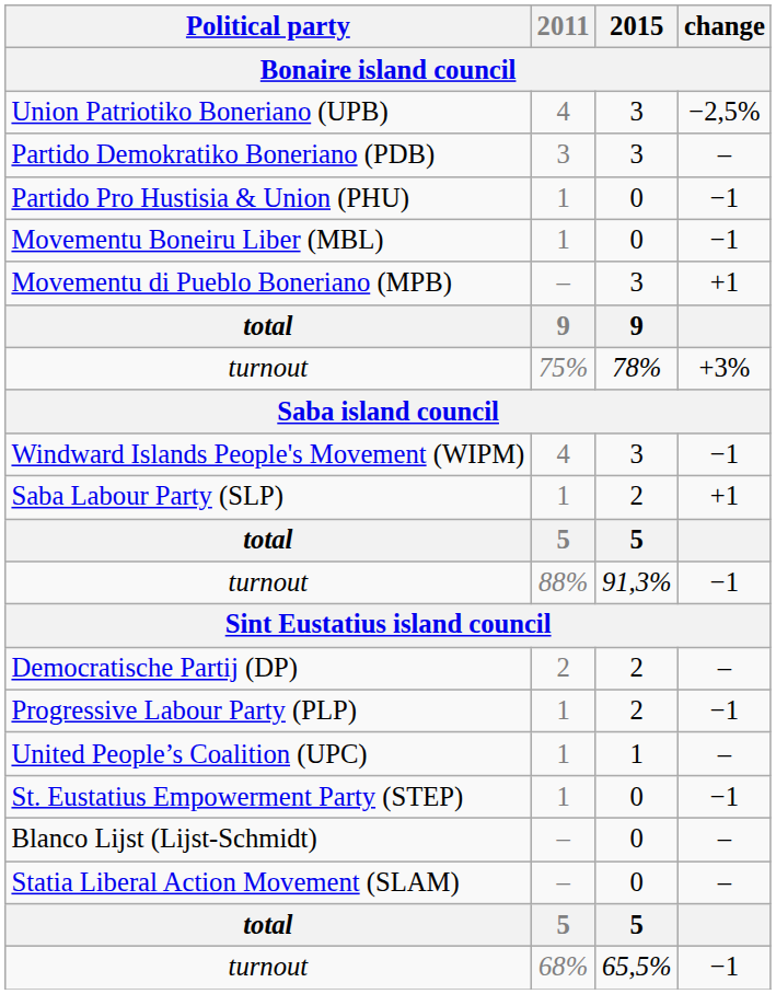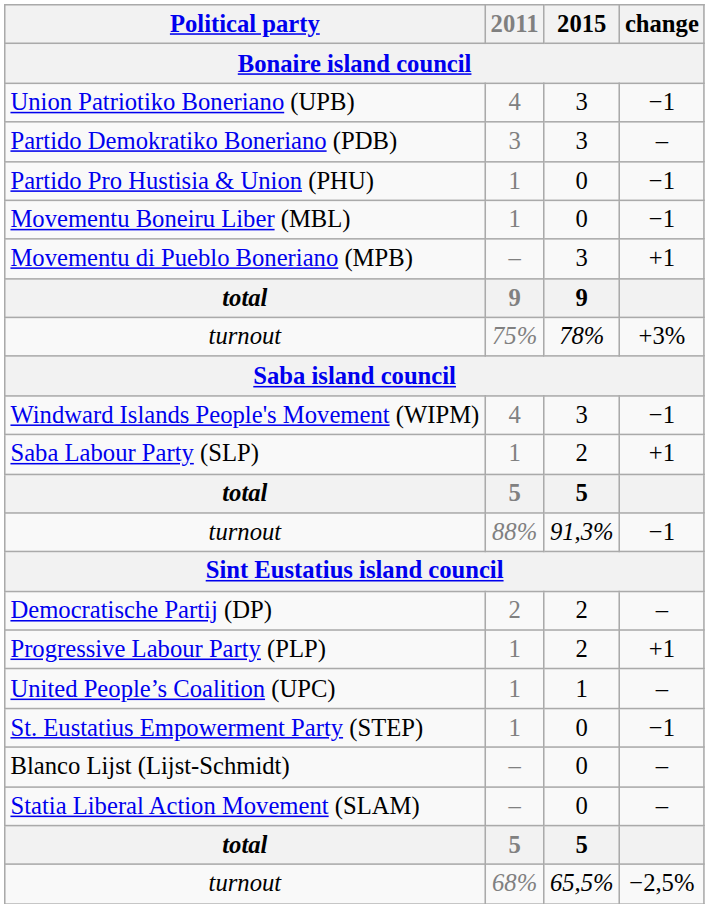Union Patriotiko Boneriano (UPB) | change: −2,5% -> −1
Progressive Labour Party (PLP) | change: −1 -> +1
turnout / 68% | change: −1 -> −2,5%
